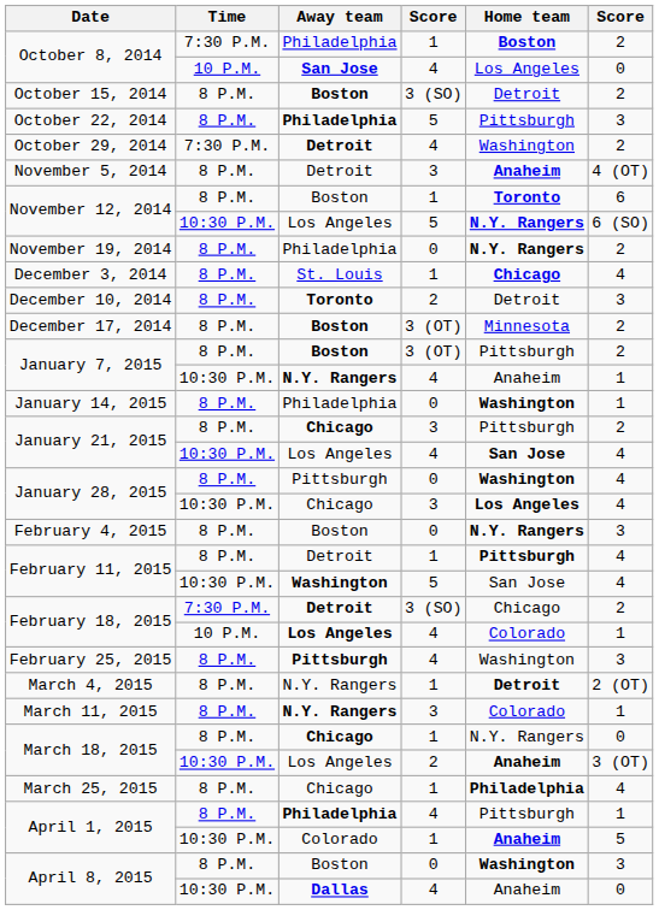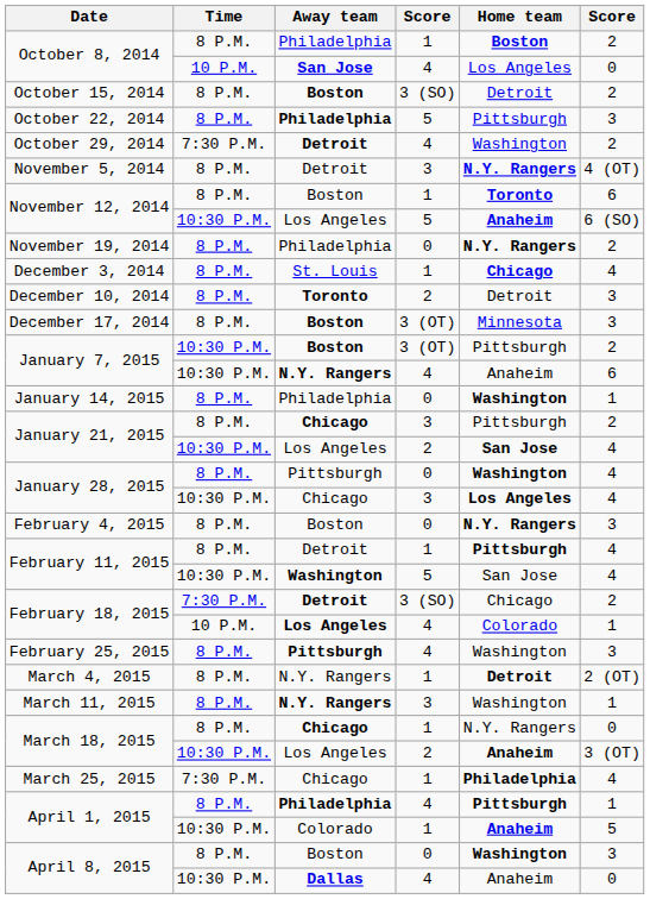October 8, 2014 / Philadelphia | Time: 7:30 P.M. -> 8 P.M.
November 5, 2014 | Home team: Anaheim -> N.Y. Rangers
November 12, 2014 / Los Angeles | Home team: N.Y. Rangers -> Anaheim
December 17, 2014 | column 6: 2 -> 3
January 7, 2015 / Boston | Time: 8 P.M. -> 10:30 P.M.
January 7, 2015 / N.Y. Rangers | column 6: 1 -> 6
January 21, 2015 / Los Angeles | column 4: 4 -> 2
March 11, 2015 | Home team: Colorado -> Washington
March 25, 2015 | Time: 8 P.M. -> 7:30 P.M.
April 1, 2015 / Philadelphia | Home team: normal -> bold
